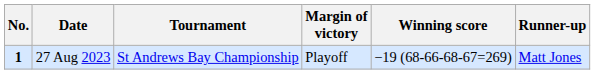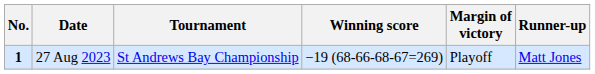columns swapped: Winning score <-> Margin of victory
